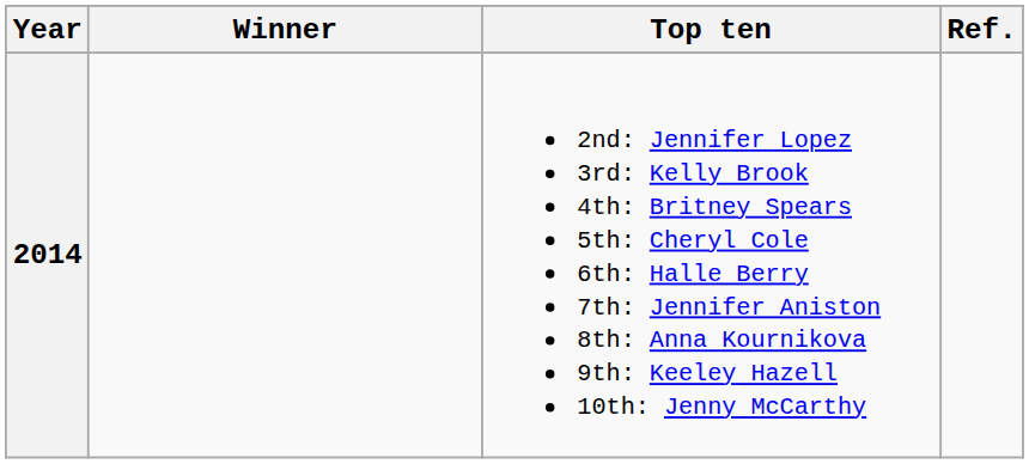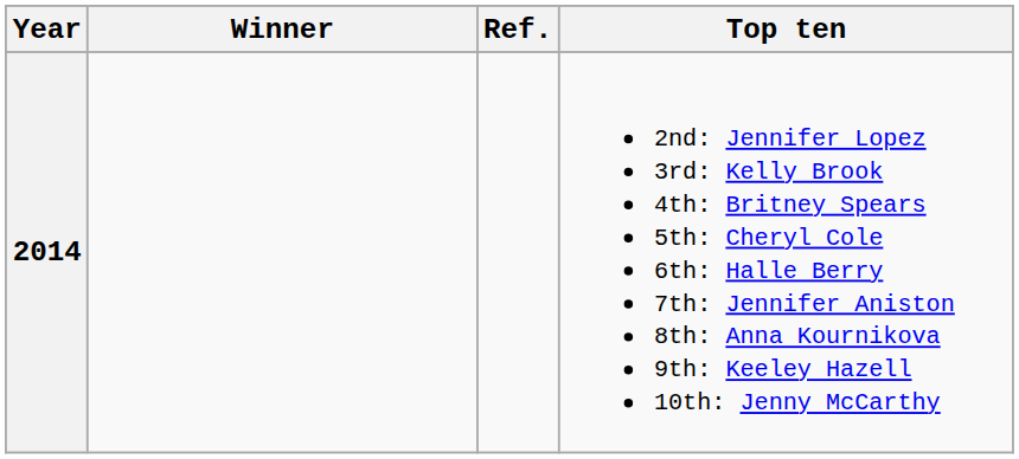columns swapped: Top ten <-> Ref.
